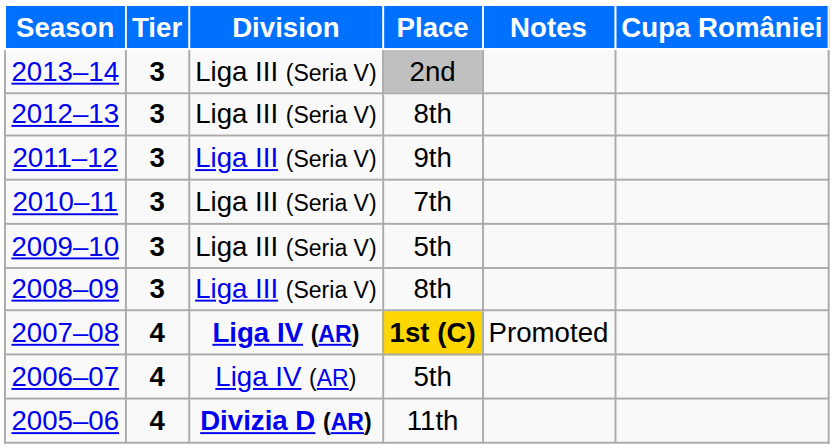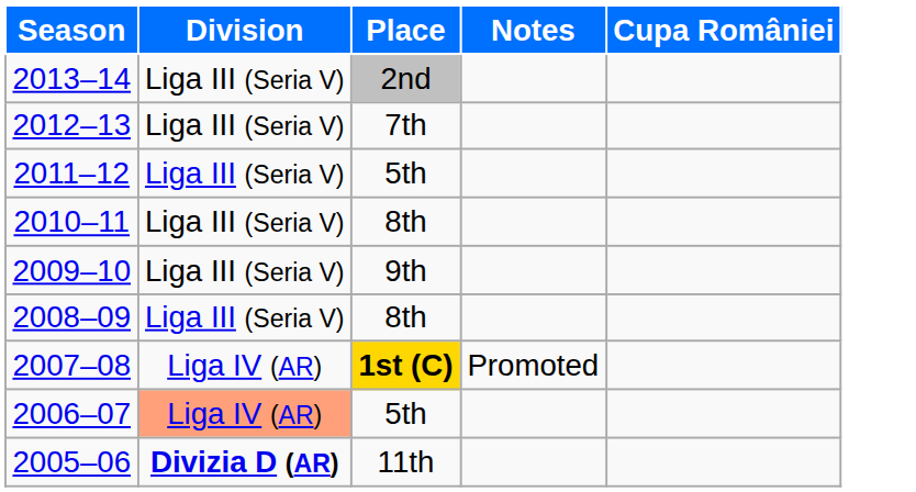- column: Tier | 3 | 3 | 3 | 3 | 3 | 3 | 4 | 4 | 4
2012–13 | Place: 8th -> 7th
2011–12 | Place: 9th -> 5th
2010–11 | Place: 7th -> 8th
2009–10 | Place: 5th -> 9th
2007–08 | Division: bold -> normal
2006–07 | Division: no background -> lightsalmon background
